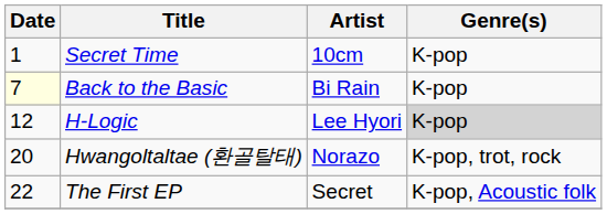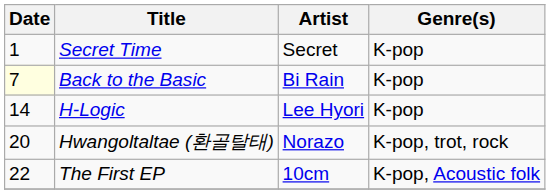Secret Time | Artist: 10cm -> Secret
H-Logic | Date: 12 -> 14
H-Logic | Genre(s): lightgrey background -> no background
The First EP | Artist: Secret -> 10cm
